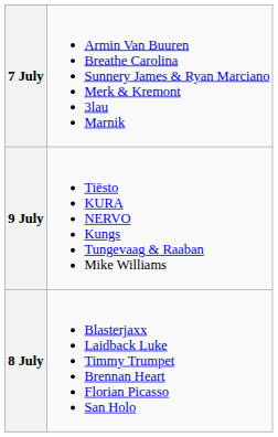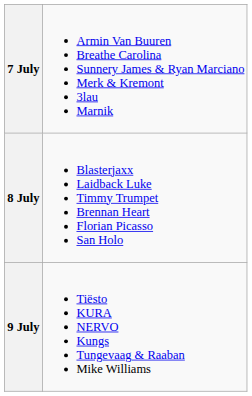rows swapped: 8 July <-> 9 July
